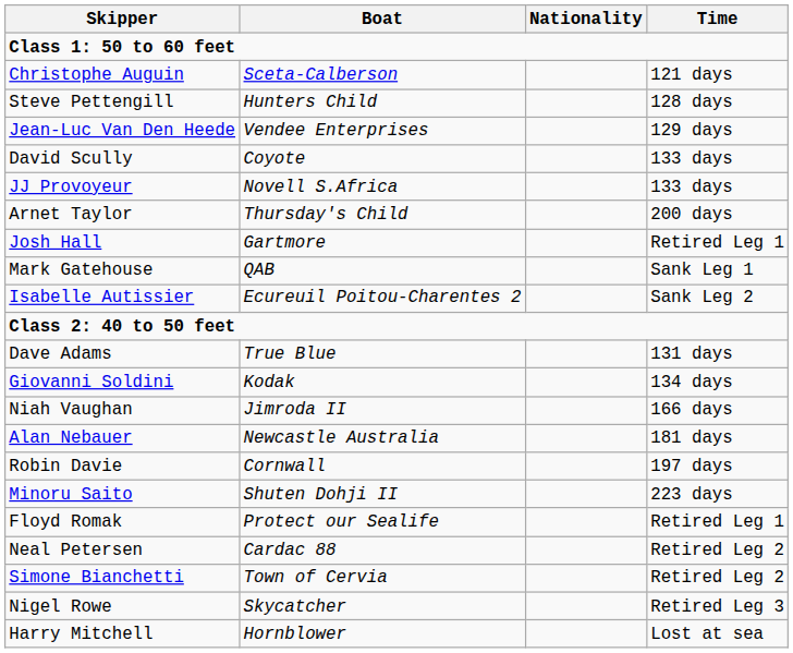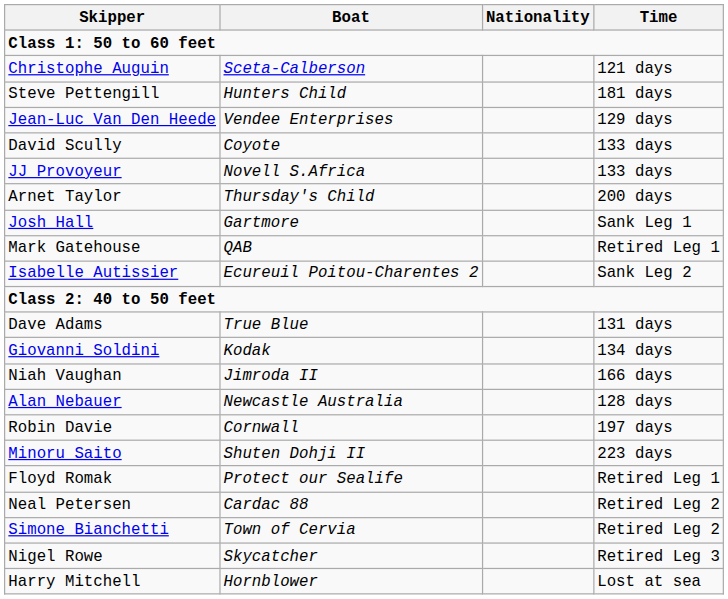Steve Pettengill | Time: 128 days -> 181 days
Josh Hall | Time: Retired Leg 1 -> Sank Leg 1
Mark Gatehouse | Time: Sank Leg 1 -> Retired Leg 1
Alan Nebauer | Time: 181 days -> 128 days
